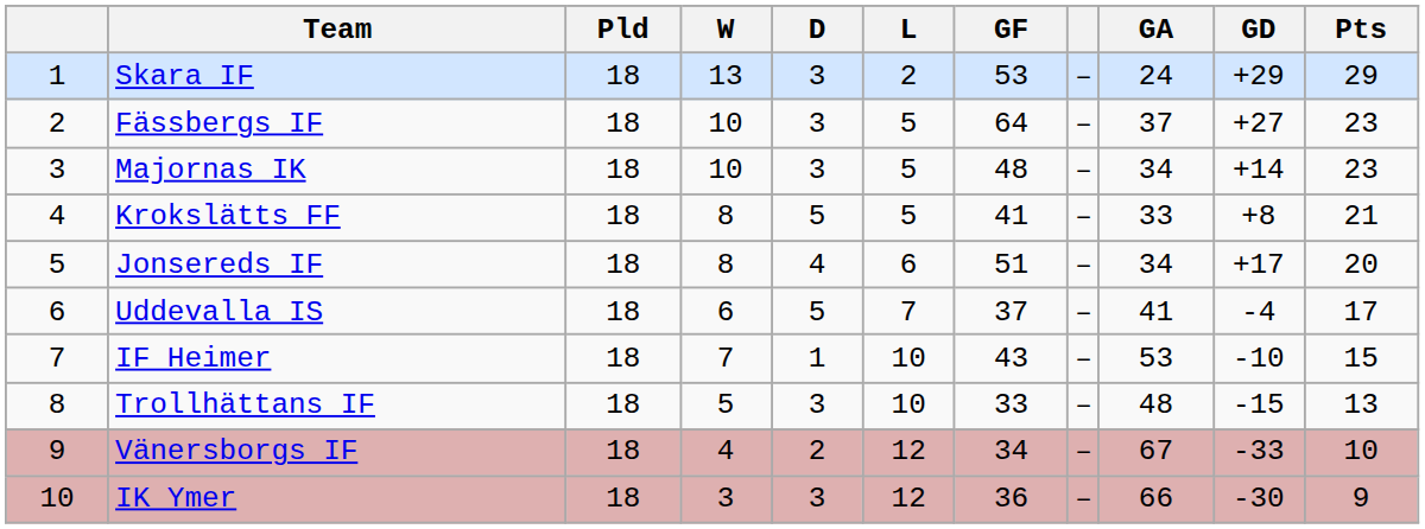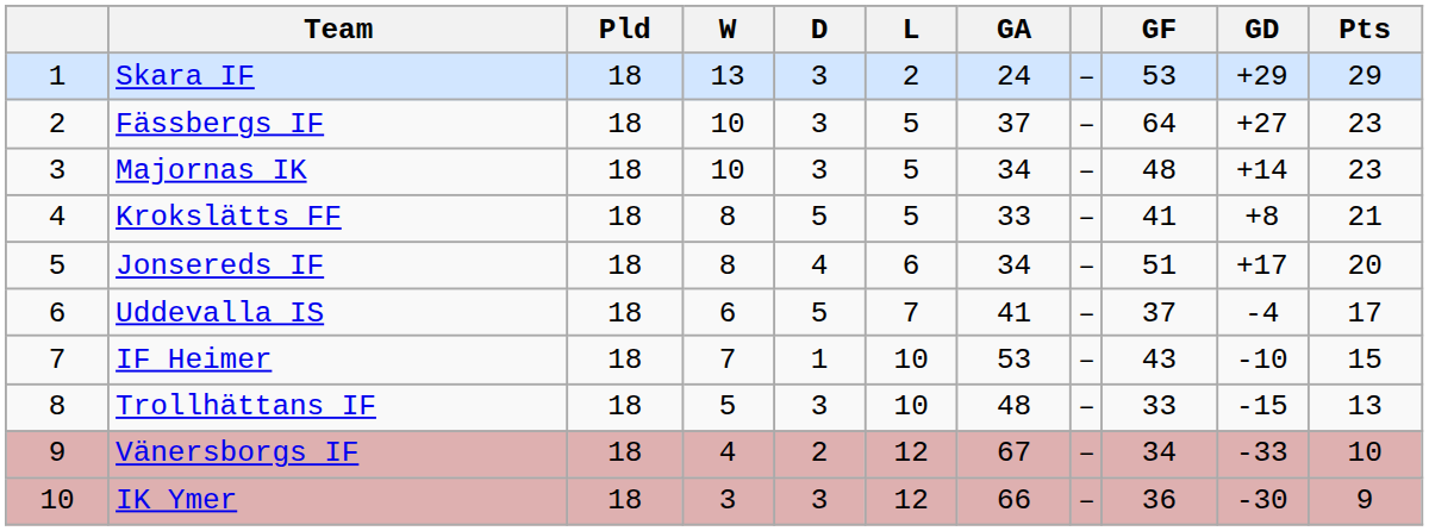columns swapped: GF <-> GA
